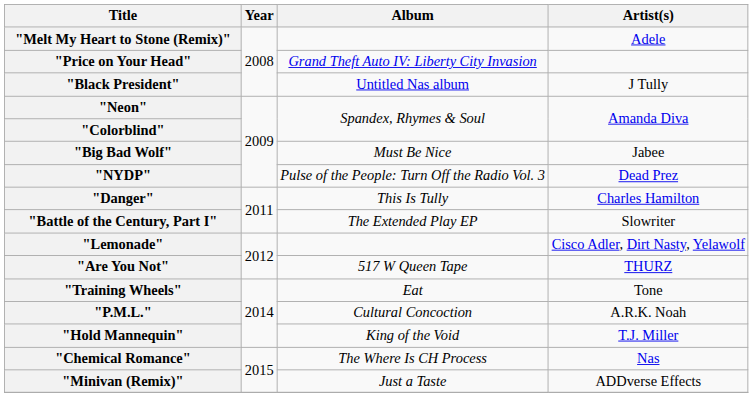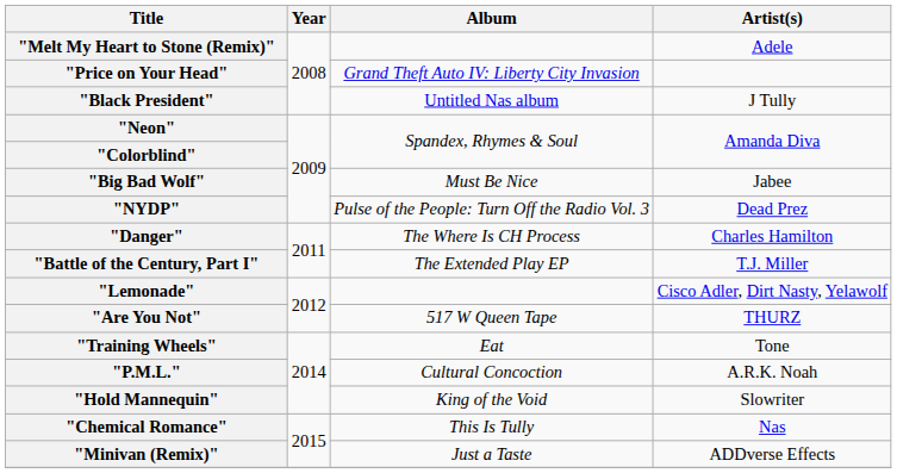"Danger" | Album: This Is Tully -> The Where Is CH Process
"Battle of the Century, Part I" | Artist(s): Slowriter -> T.J. Miller
"Hold Mannequin" | Artist(s): T.J. Miller -> Slowriter
"Chemical Romance" | Album: The Where Is CH Process -> This Is Tully
